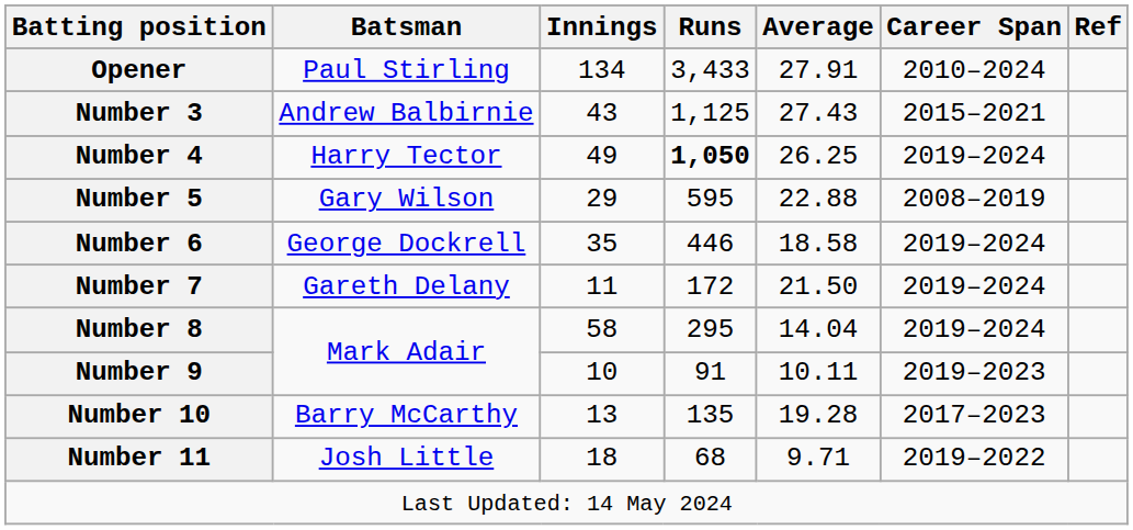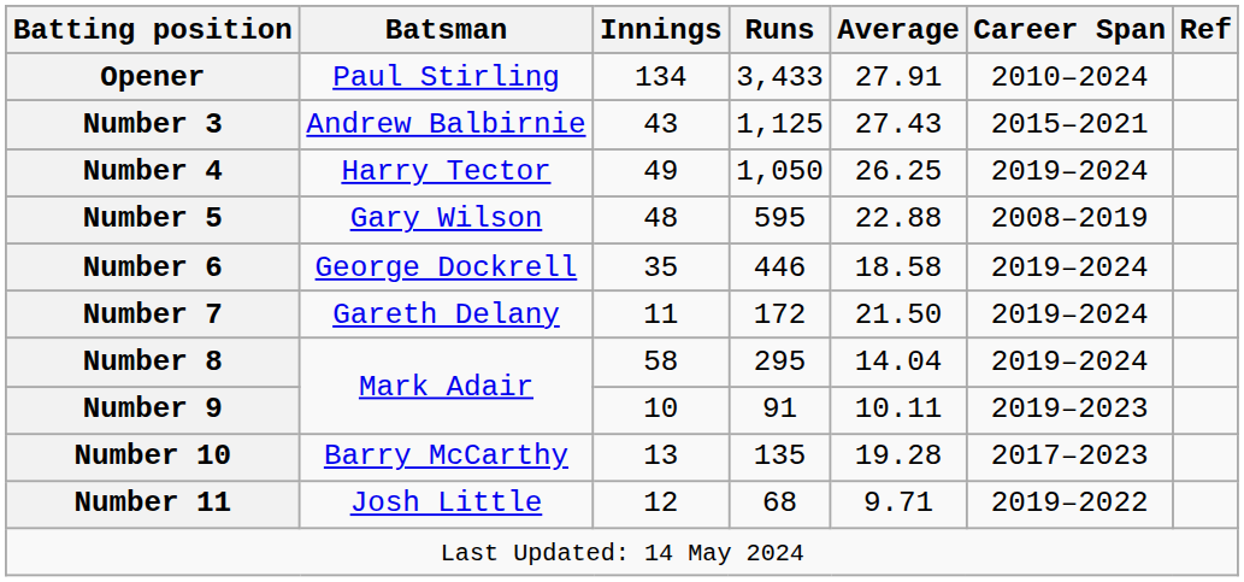Number 4 | Runs: bold -> normal
Number 5 | Innings: 29 -> 48
Number 11 | Innings: 18 -> 12
